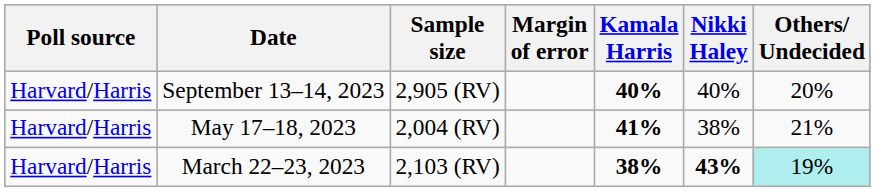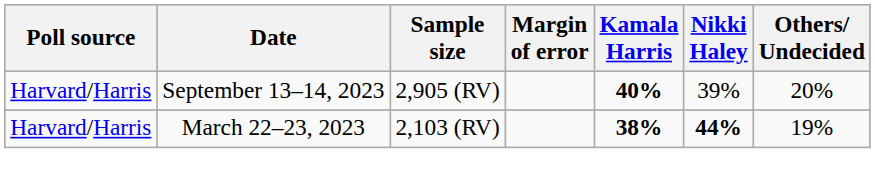September 13–14, 2023 | Nikki Haley: 40% -> 39%
- row: Harvard/Harris | May 17–18, 2023 | 2,004 (RV) | 41% | 38% | 21%
March 22–23, 2023 | Nikki Haley: 43% -> 44%
March 22–23, 2023 | Others/ Undecided: paleturquoise background -> no background
